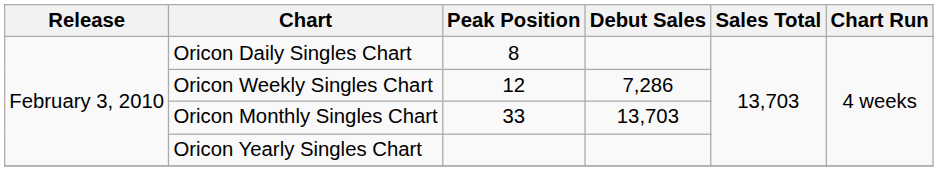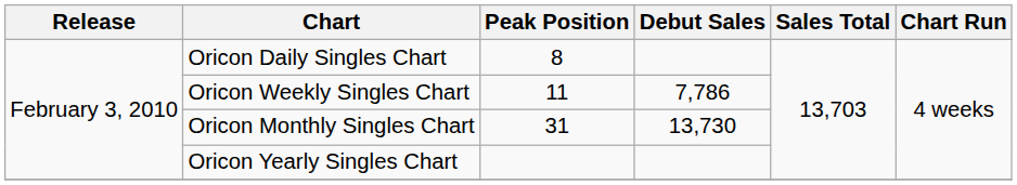Oricon Weekly Singles Chart | Peak Position: 12 -> 11
Oricon Weekly Singles Chart | Debut Sales: 7,286 -> 7,786
Oricon Monthly Singles Chart | Peak Position: 33 -> 31
Oricon Monthly Singles Chart | Debut Sales: 13,703 -> 13,730
